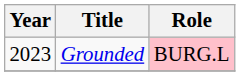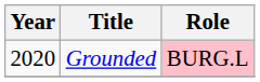Grounded | Year: 2023 -> 2020
